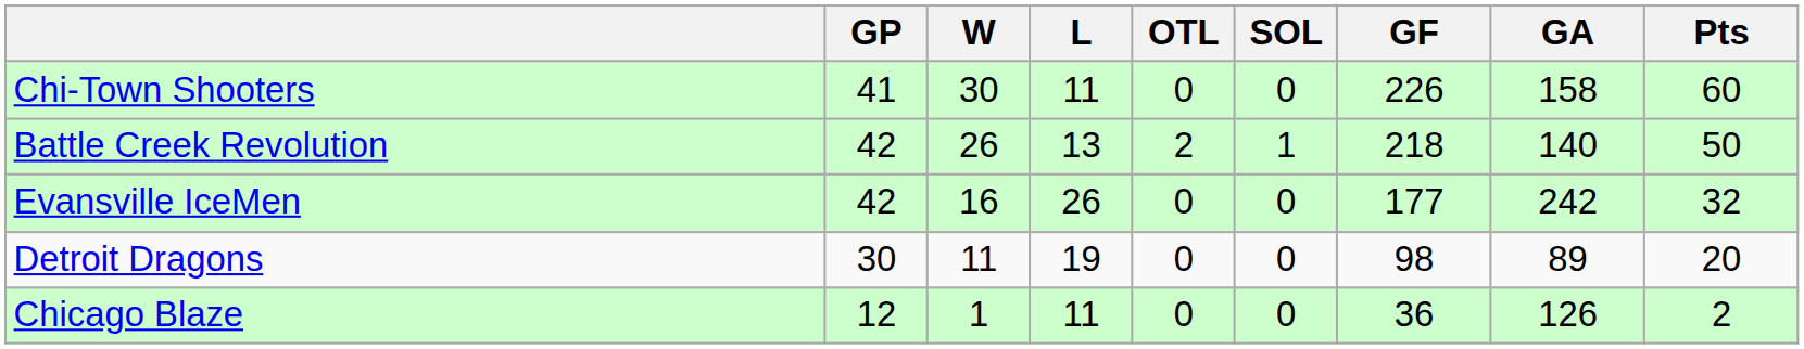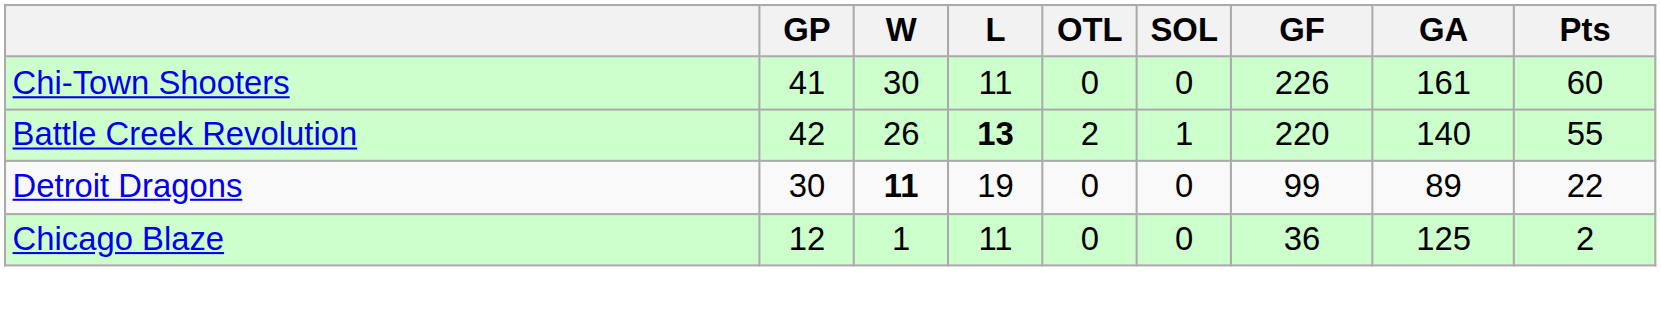Chi-Town Shooters | GA: 158 -> 161
Battle Creek Revolution | L: normal -> bold
Battle Creek Revolution | GF: 218 -> 220
Battle Creek Revolution | Pts: 50 -> 55
- row: Evansville IceMen | 42 | 16 | 26 | 0 | 0 | 177 | 242 | 32
Detroit Dragons | W: normal -> bold
Detroit Dragons | GF: 98 -> 99
Detroit Dragons | Pts: 20 -> 22
Chicago Blaze | GA: 126 -> 125
